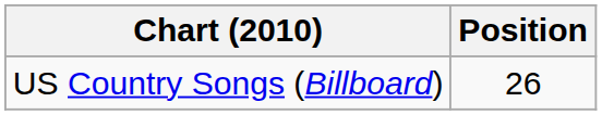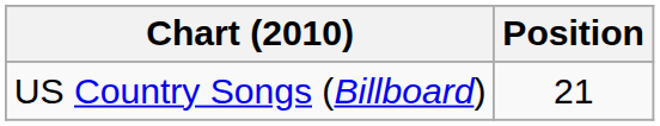US Country Songs (Billboard) | Position: 26 -> 21
